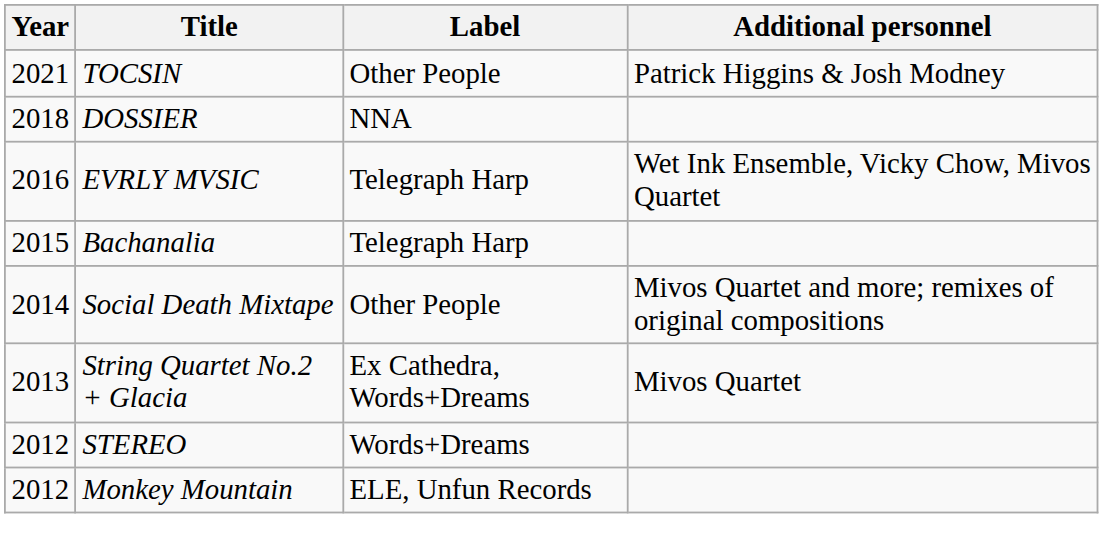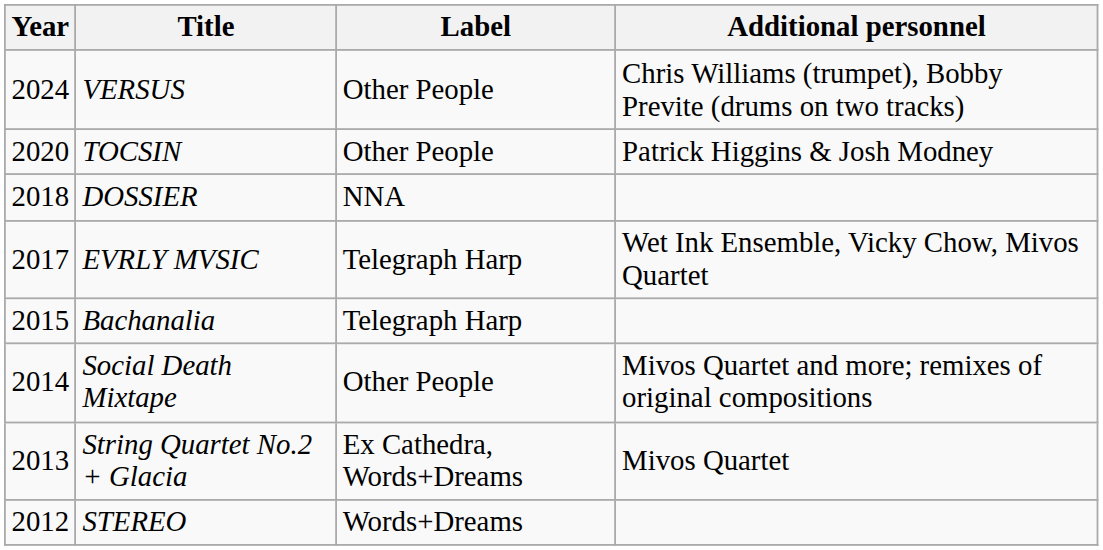+ row: 2024 | VERSUS | Other People | Chris Williams (trumpet), Bobby Previte (drums on two tracks)
TOCSIN | Year: 2021 -> 2020
EVRLY MVSIC | Year: 2016 -> 2017
- row: 2012 | Monkey Mountain | ELE, Unfun Records
